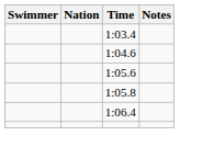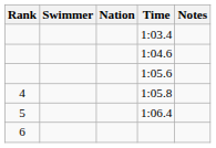+ column: Rank | 4 | 5 | 6
